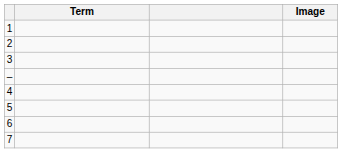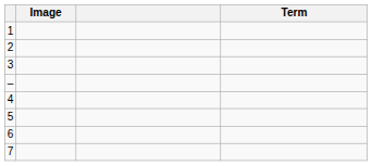columns swapped: Image <-> Term
